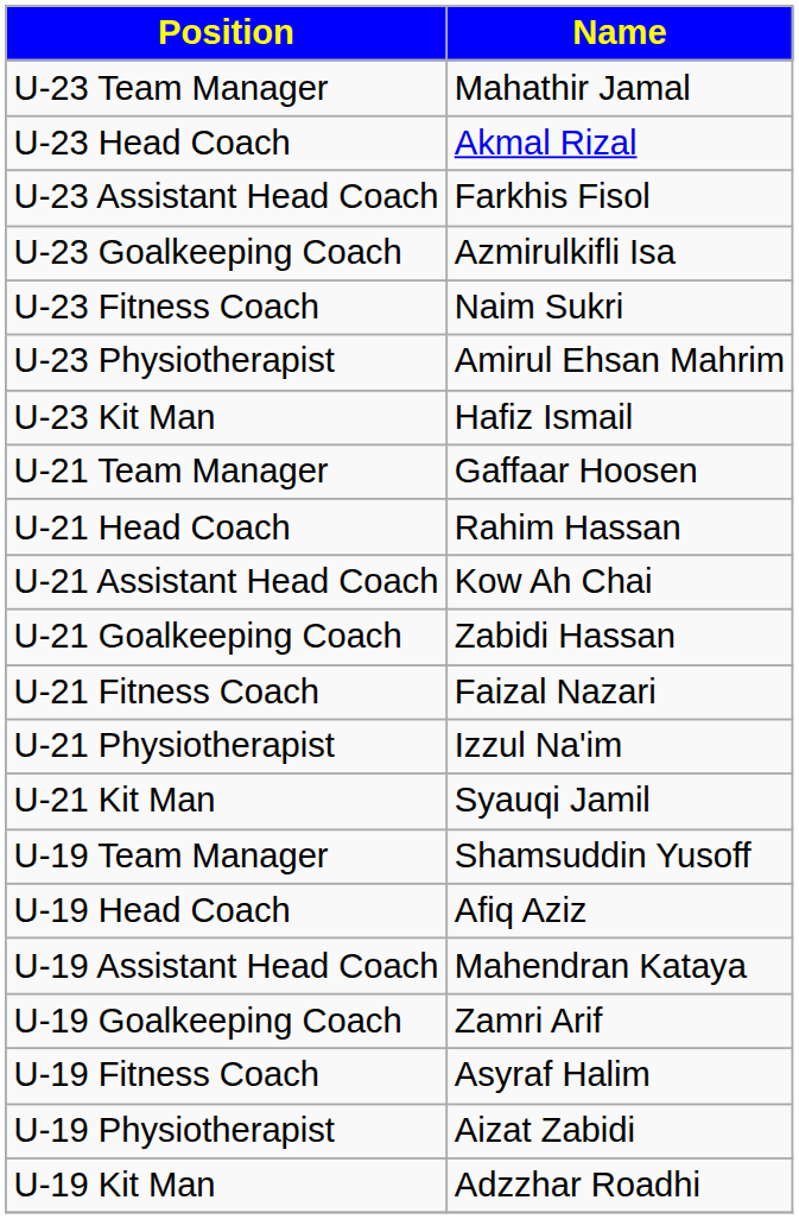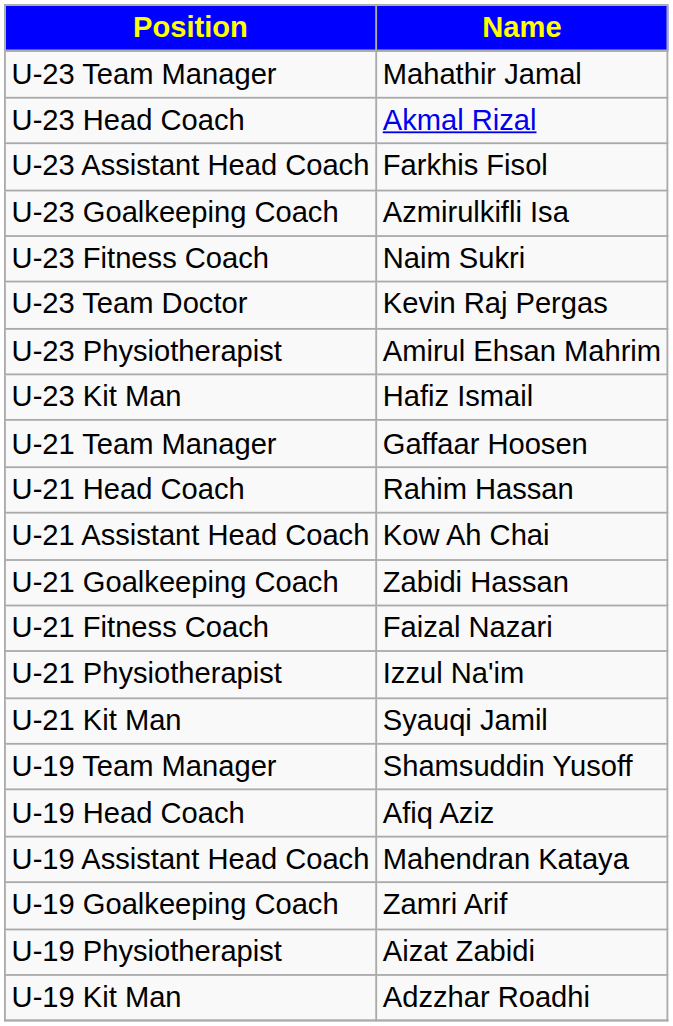+ row: U-23 Team Doctor | Kevin Raj Pergas
- row: U-19 Fitness Coach | Asyraf Halim
